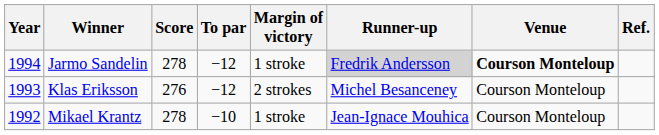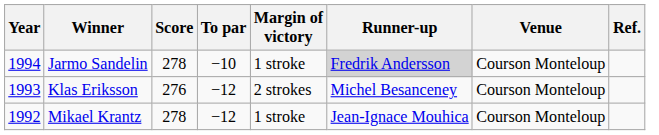Jarmo Sandelin | To par: −12 -> −10
Jarmo Sandelin | Venue: bold -> normal
Mikael Krantz | To par: −10 -> −12
